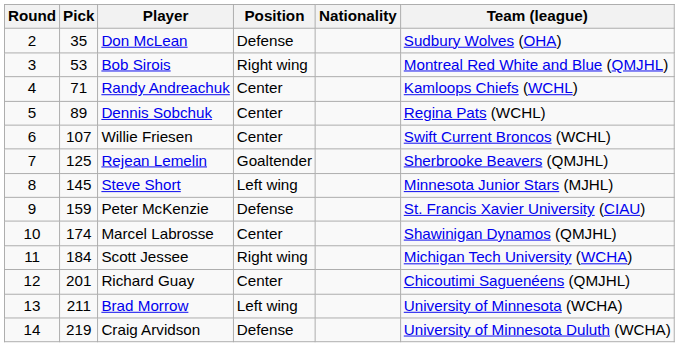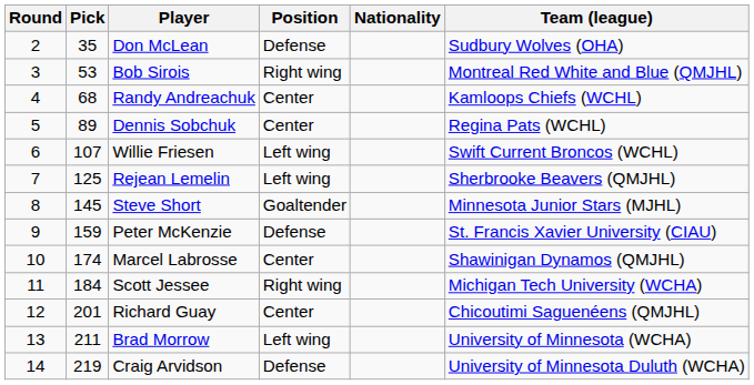Randy Andreachuk | Pick: 71 -> 68
Willie Friesen | Position: Center -> Left wing
Rejean Lemelin | Position: Goaltender -> Left wing
Steve Short | Position: Left wing -> Goaltender
